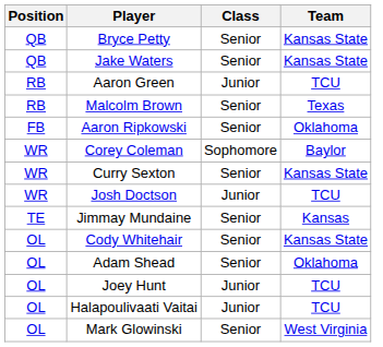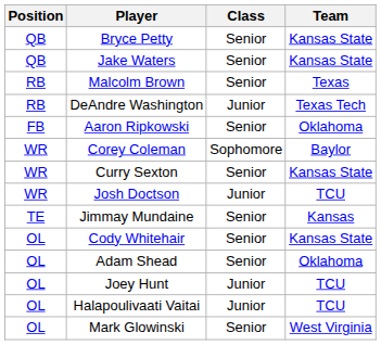- row: RB | Aaron Green | Junior | TCU
+ row: RB | DeAndre Washington | Junior | Texas Tech
